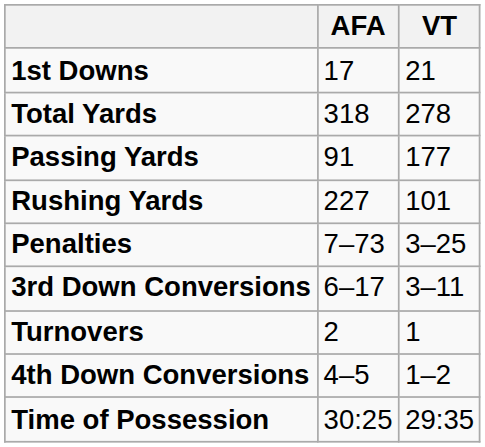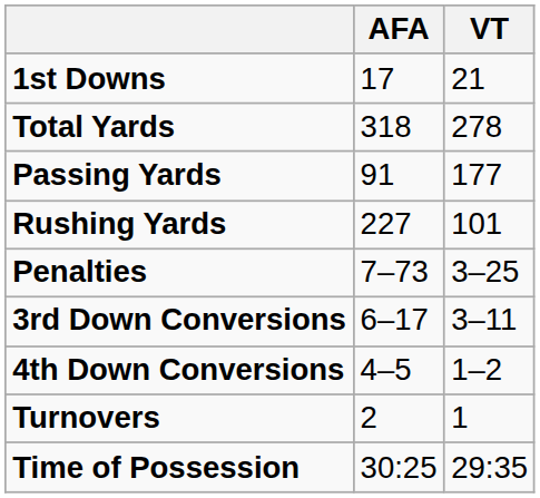rows swapped: 4th Down Conversions <-> Turnovers
